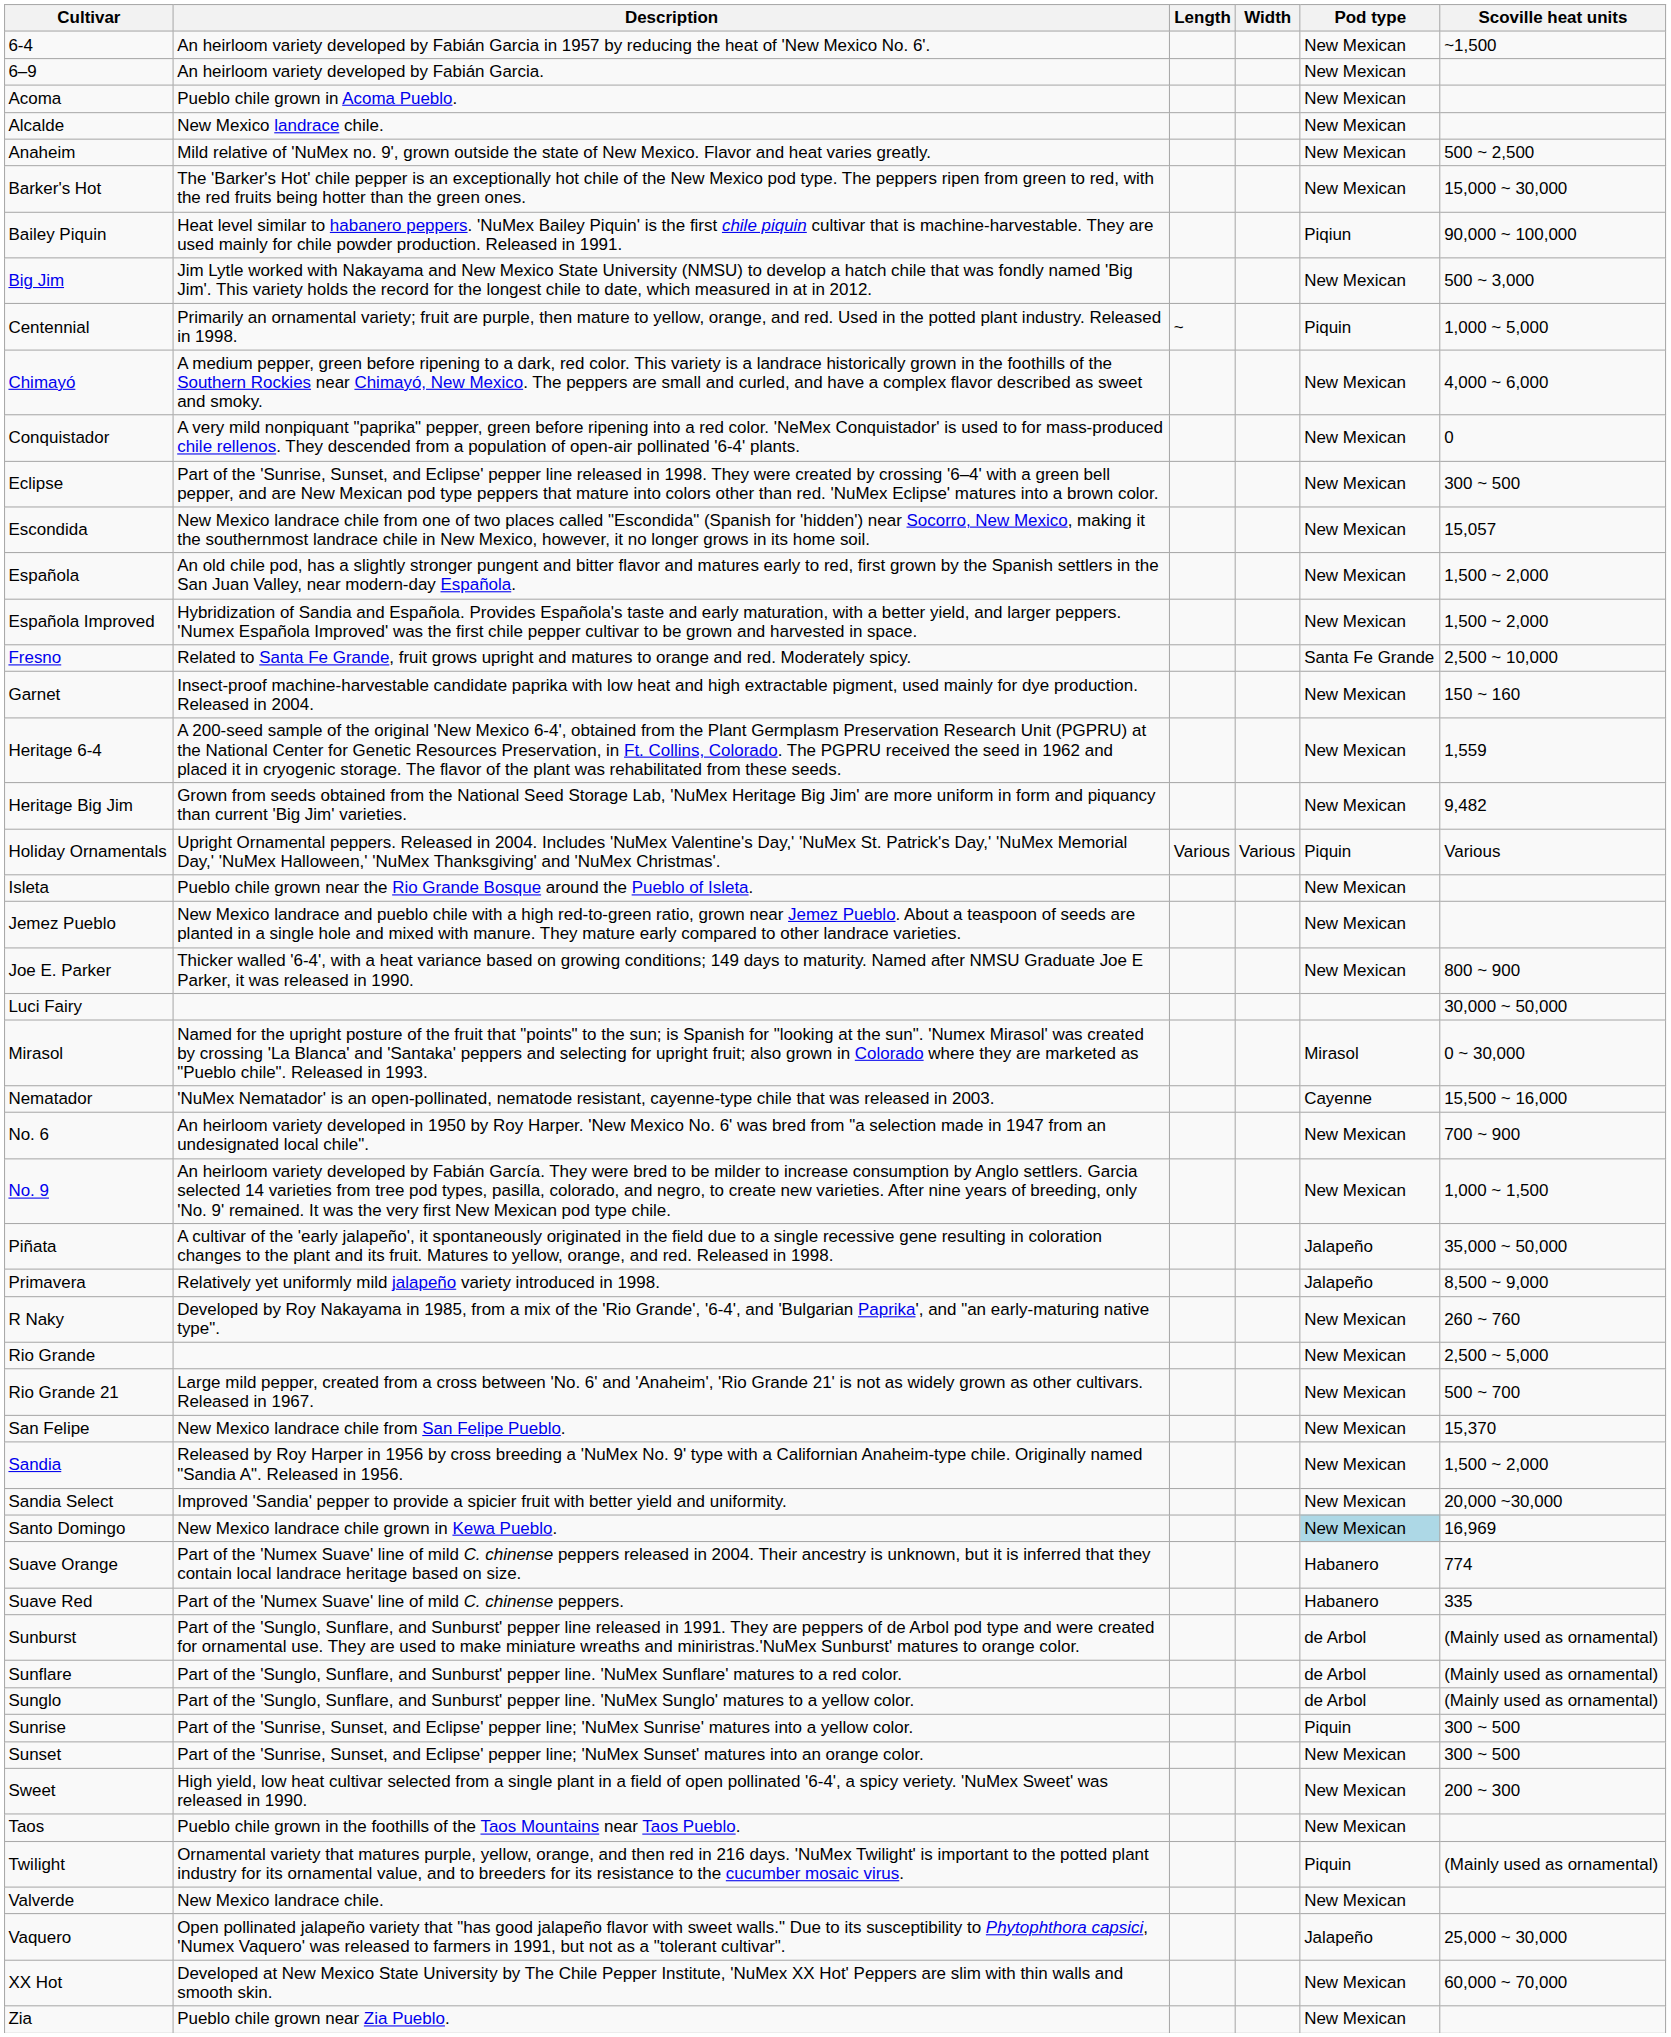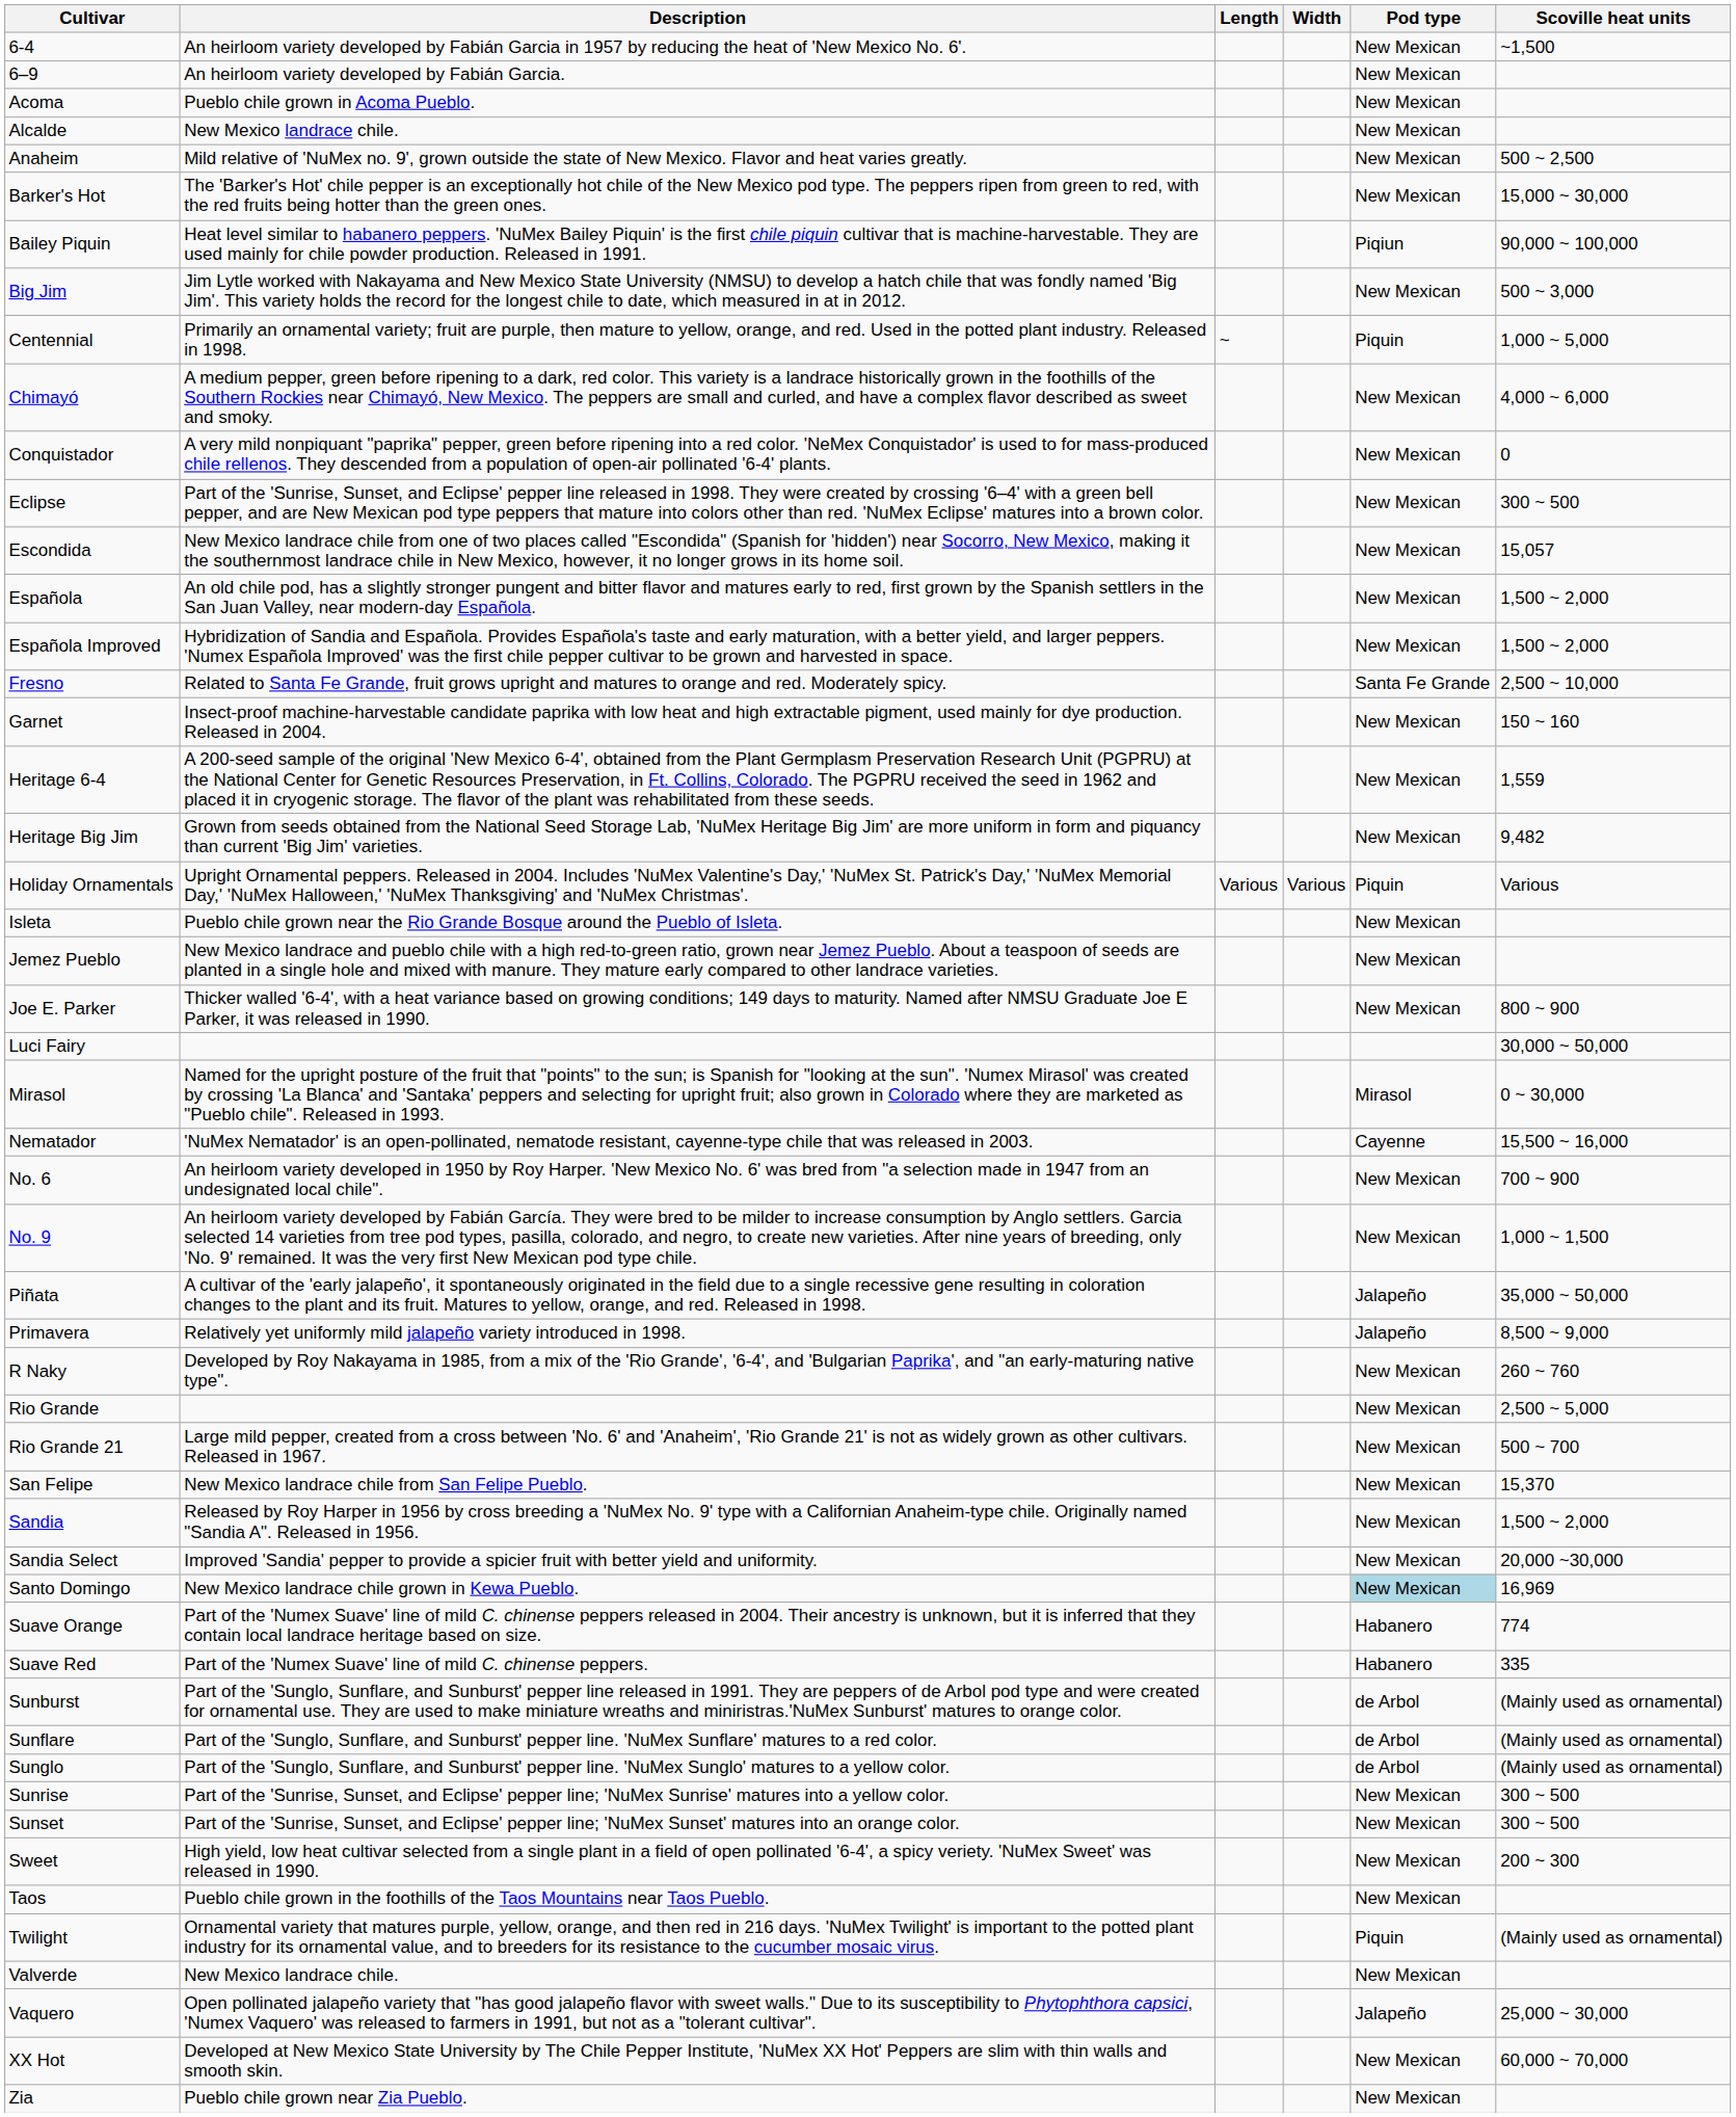Sunrise | Pod type: Piquin -> New Mexican
